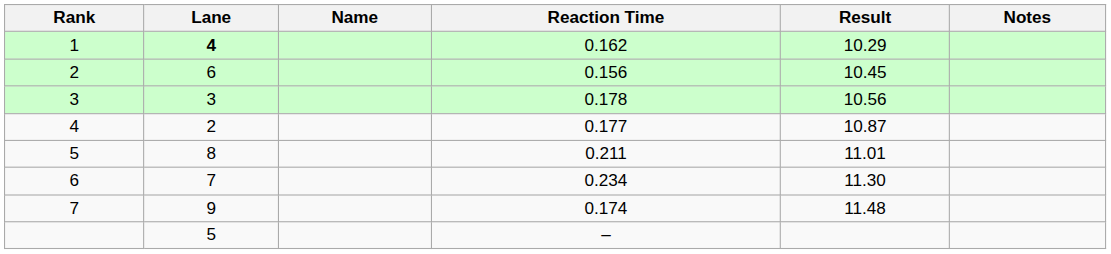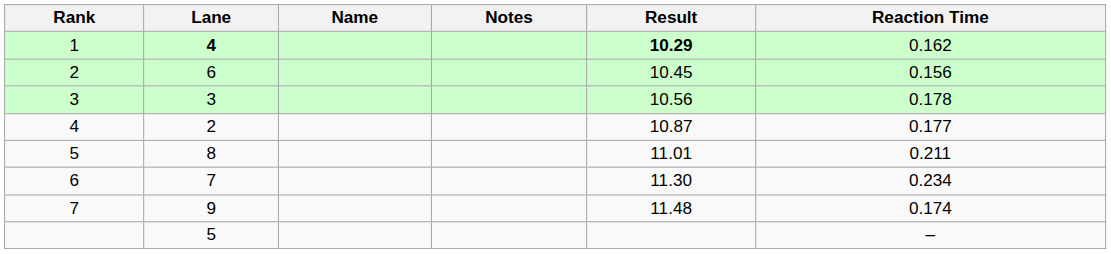columns swapped: Reaction Time <-> Notes
1 | Result: normal -> bold
